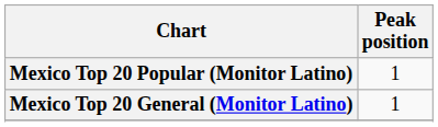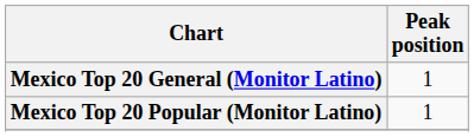rows swapped: Mexico Top 20 General (Monitor Latino) <-> Mexico Top 20 Popular (Monitor Latino)
